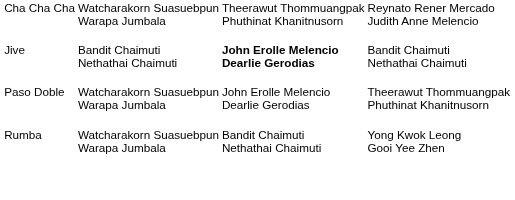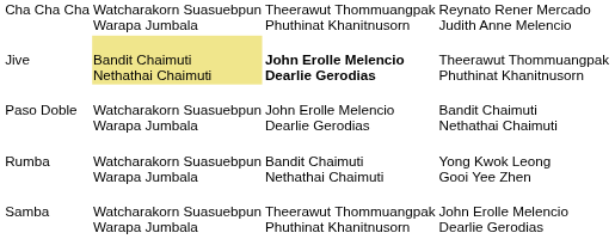Jive | column 2: no background -> khaki background
Jive | column 4: Bandit Chaimuti Nethathai Chaimuti -> Theerawut Thommuangpak Phuthinat Khanitnusorn
Paso Doble | column 4: Theerawut Thommuangpak Phuthinat Khanitnusorn -> Bandit Chaimuti Nethathai Chaimuti
+ row: Samba | Watcharakorn Suasuebpun Warapa Jumbala | Theerawut Thommuangpak Phuthinat Khanitnusorn | John Erolle Melencio Dearlie Gerodias
